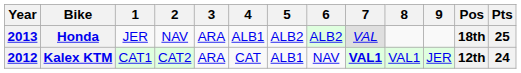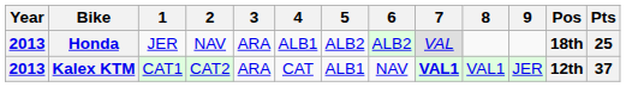Kalex KTM | Year: 2012 -> 2013
Kalex KTM | Pts: 24 -> 37
